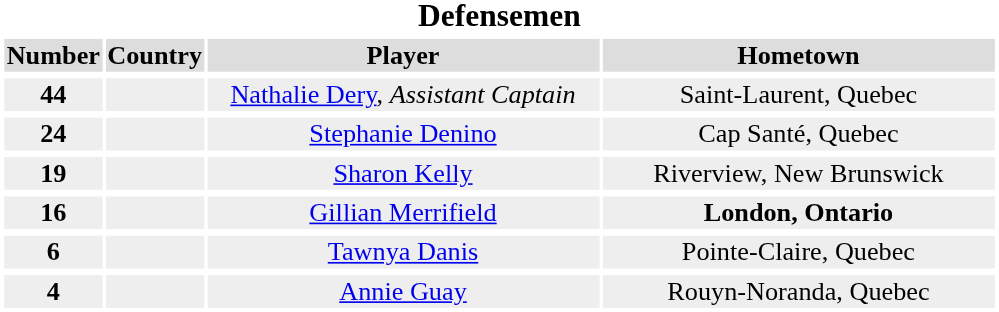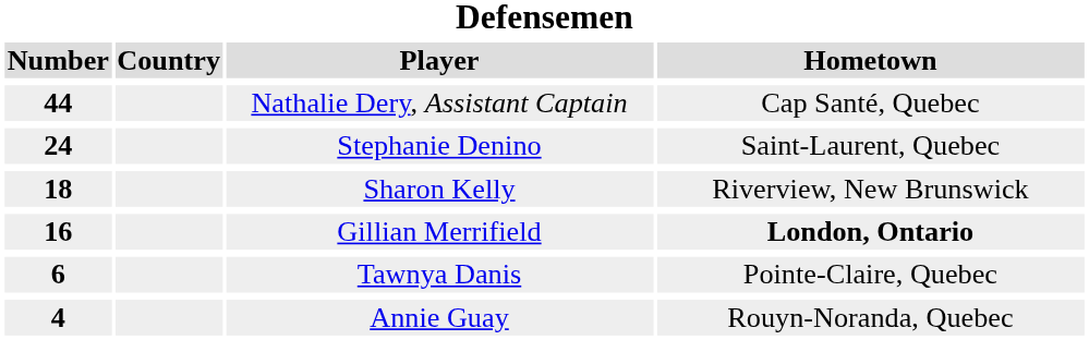Nathalie Dery, Assistant Captain | Hometown: Saint-Laurent, Quebec -> Cap Santé, Quebec
Stephanie Denino | Hometown: Cap Santé, Quebec -> Saint-Laurent, Quebec
Sharon Kelly | Number: 19 -> 18
